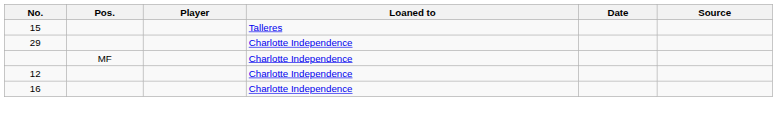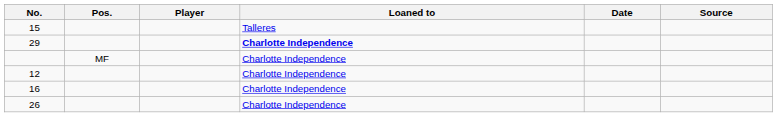29 | Loaned to: normal -> bold
+ row: 26 | Charlotte Independence
